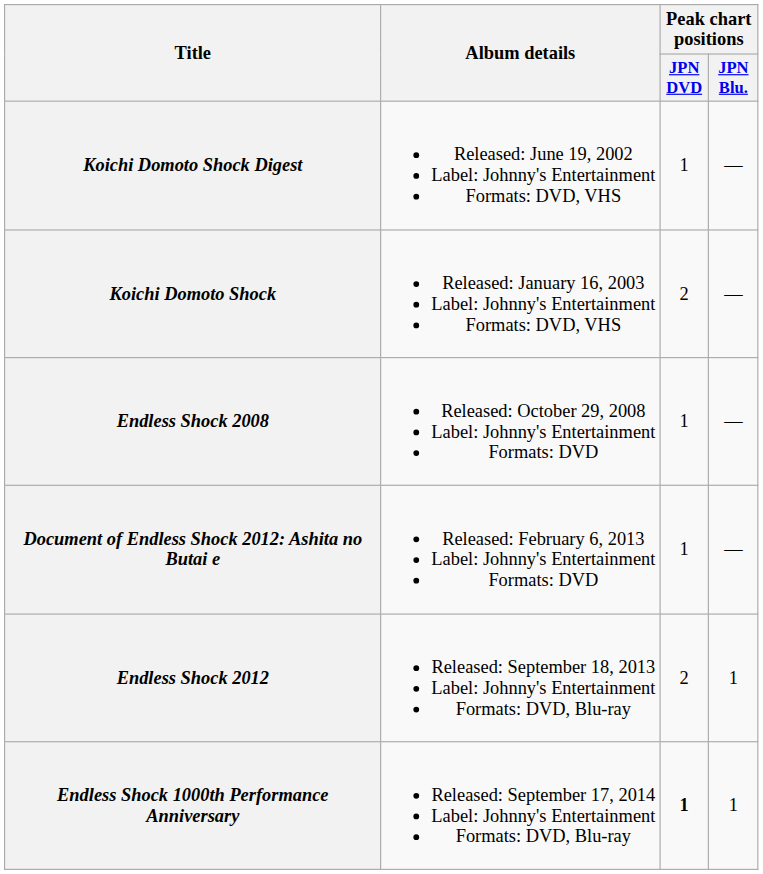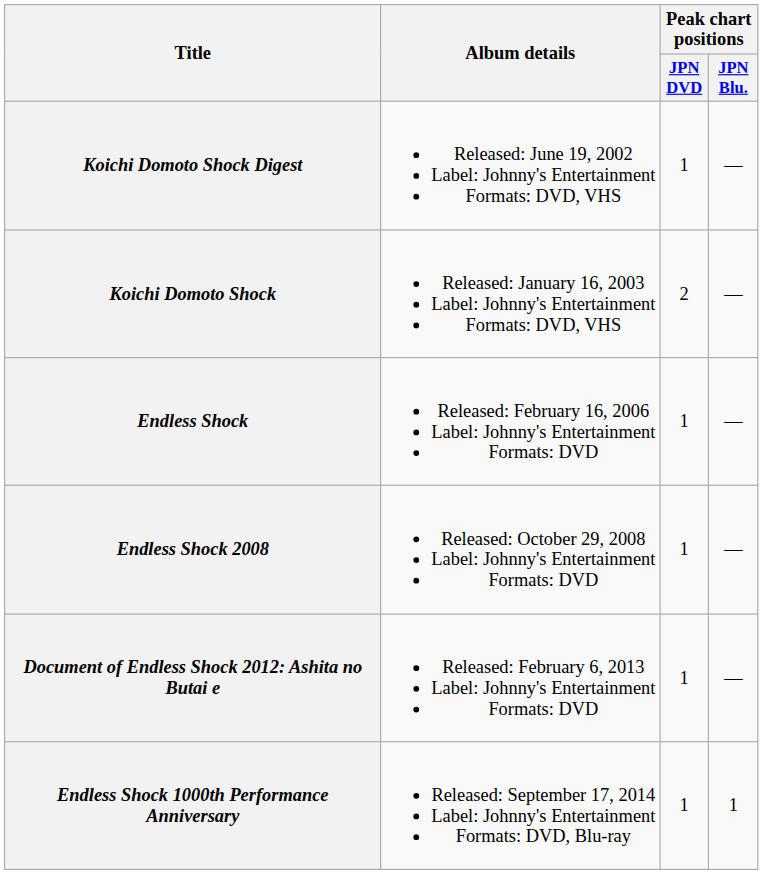+ row: Endless Shock | Released: February 16, 2006 Label: Johnny's Entertainment Formats: DVD | 1 | —
- row: Endless Shock 2012 | Released: September 18, 2013 Label: Johnny's Entertainment Formats: DVD, Blu-ray | 2 | 1
Endless Shock 1000th Performance Anniversary | Peak chart positions / JPN DVD: bold -> normal
